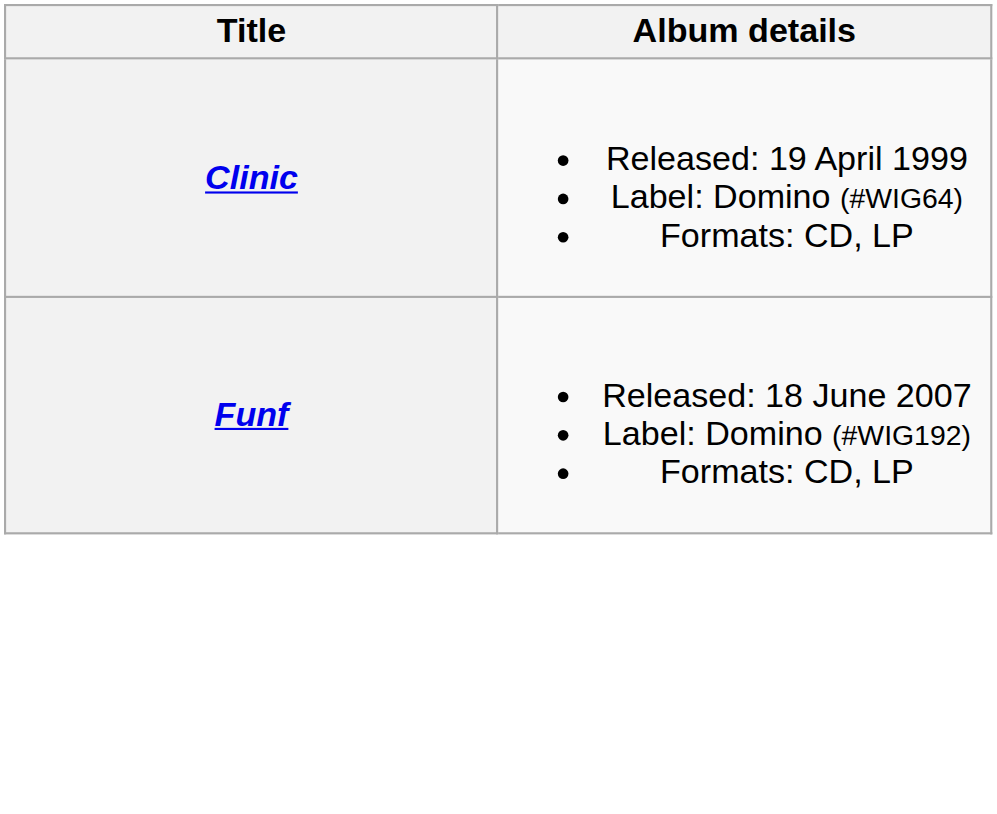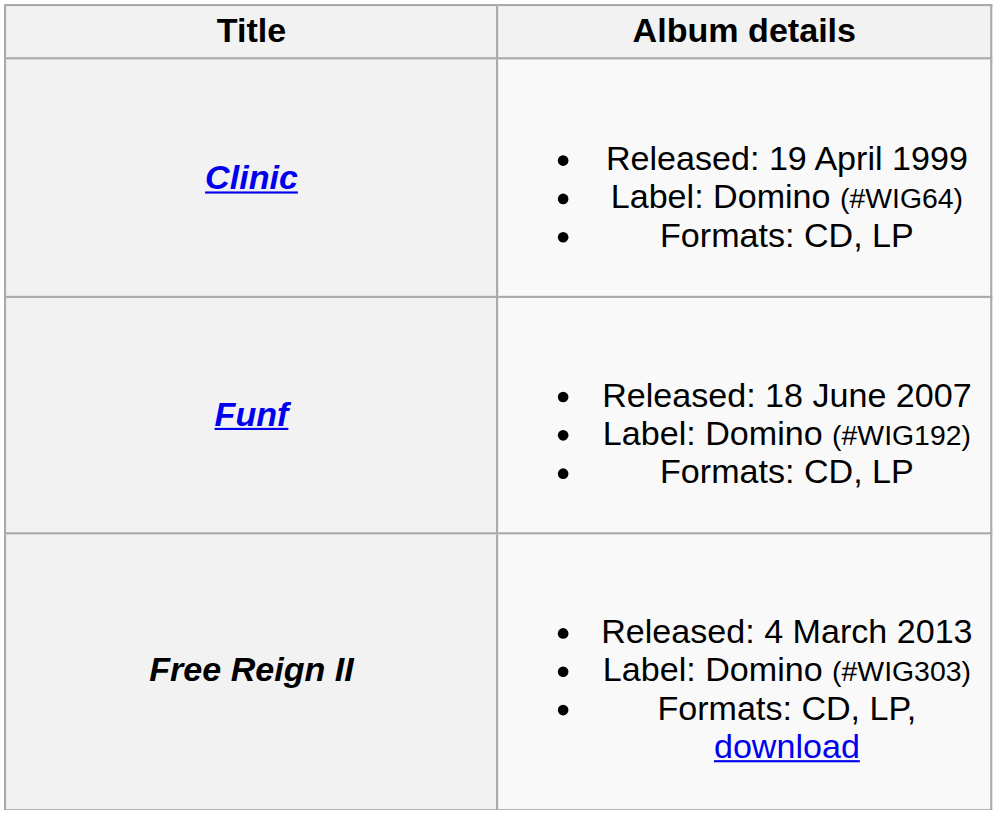+ row: Free Reign II | Released: 4 March 2013 Label: Domino (#WIG303) Formats: CD, LP, download
